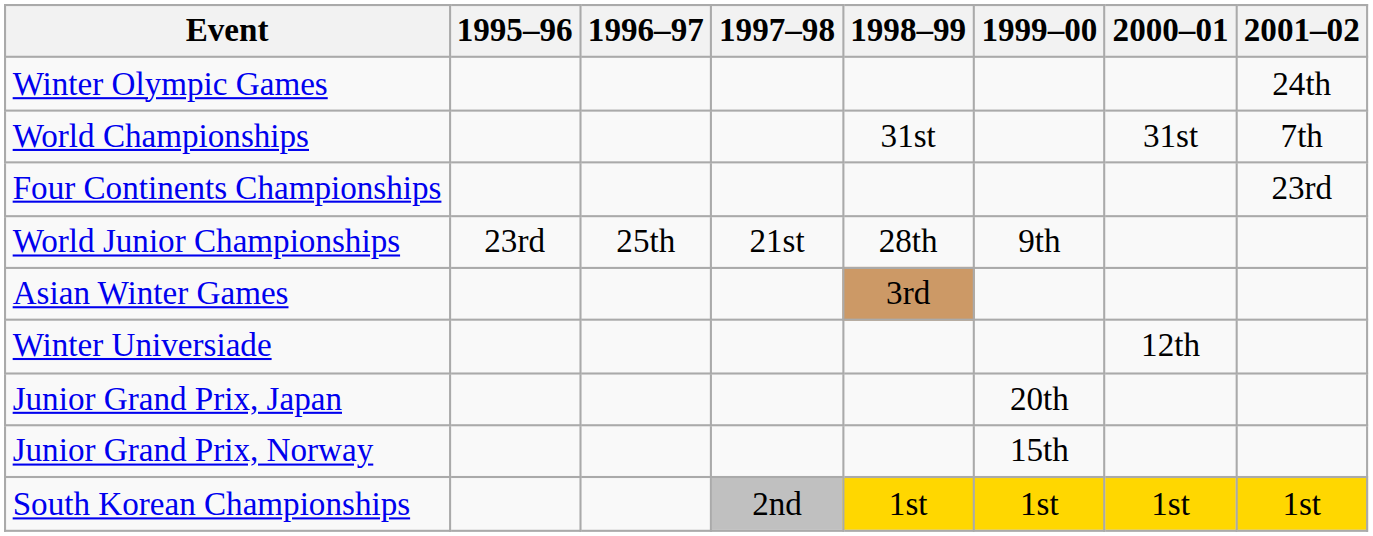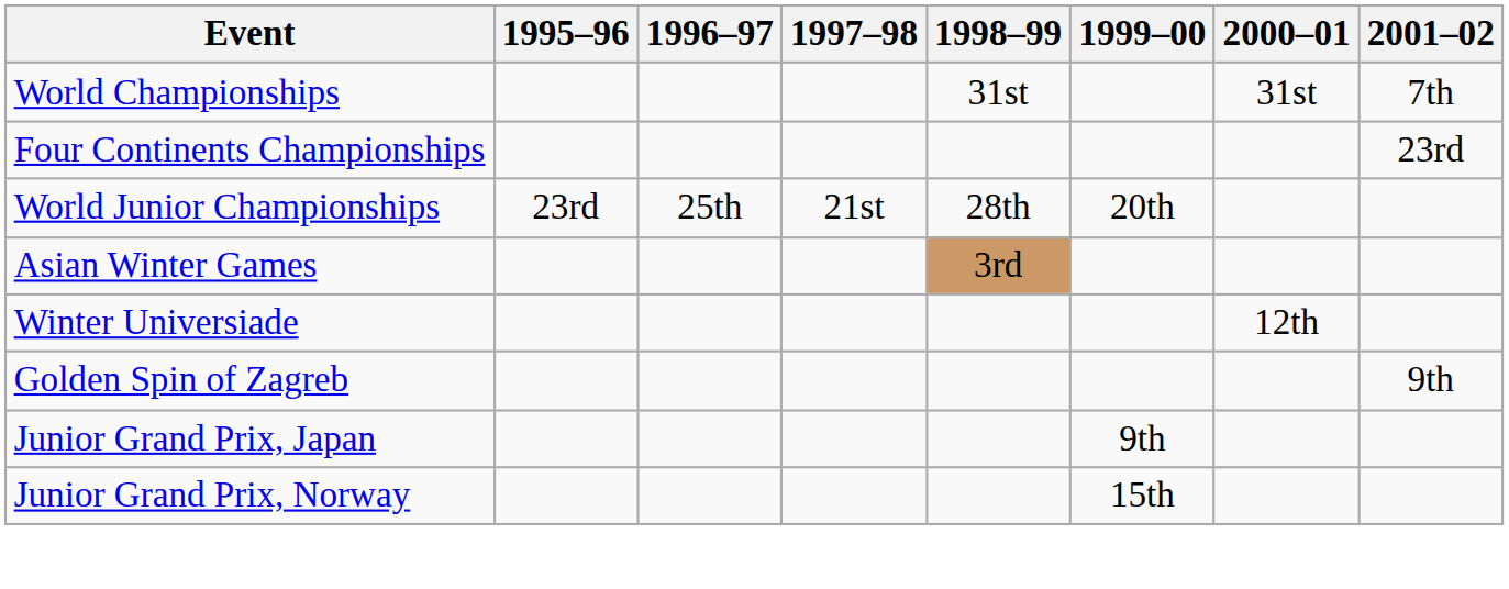- row: Winter Olympic Games | 24th
World Junior Championships | 1999–00: 9th -> 20th
+ row: Golden Spin of Zagreb | 9th
Junior Grand Prix, Japan | 1999–00: 20th -> 9th
- row: South Korean Championships | 2nd | 1st | 1st | 1st | 1st
